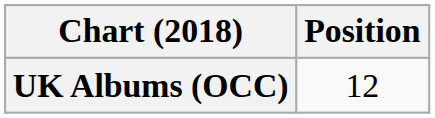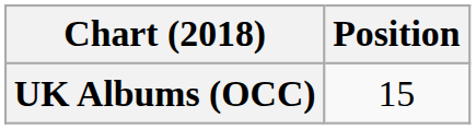UK Albums (OCC) | Position: 12 -> 15
